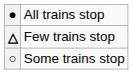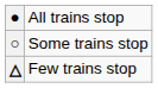rows swapped: ○ <-> △
